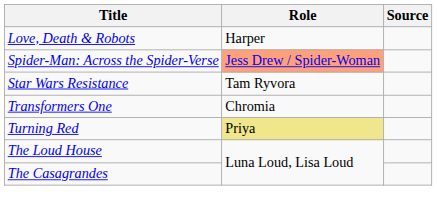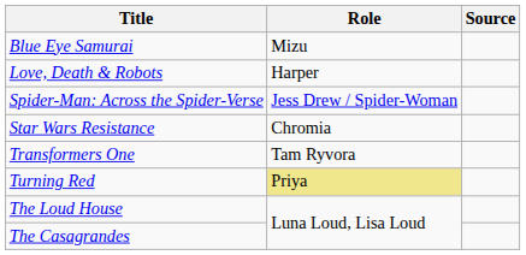+ row: Blue Eye Samurai | Mizu
Spider-Man: Across the Spider-Verse | Role: lightsalmon background -> no background
Star Wars Resistance | Role: Tam Ryvora -> Chromia
Transformers One | Role: Chromia -> Tam Ryvora
